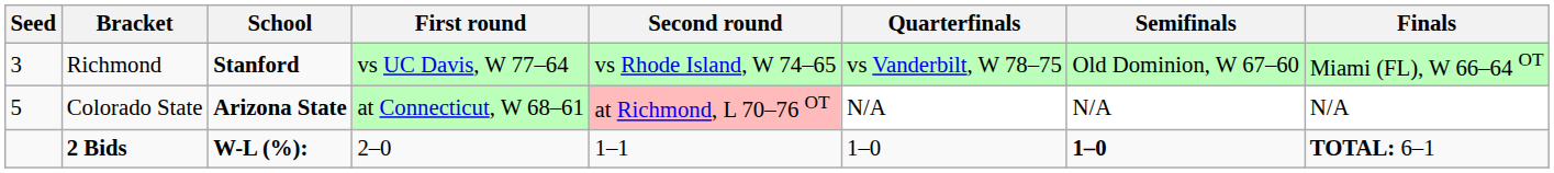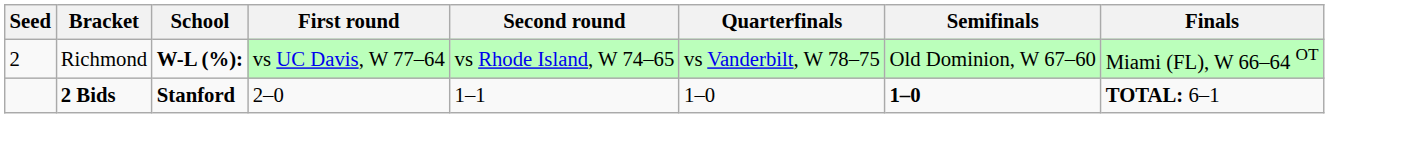Richmond | Seed: 3 -> 2
Richmond | School: Stanford -> W-L (%):
- row: 5 | Colorado State | Arizona State | at Connecticut, W 68–61 | at Richmond, L 70–76 OT | N/A | N/A | N/A
2 Bids | School: W-L (%): -> Stanford
